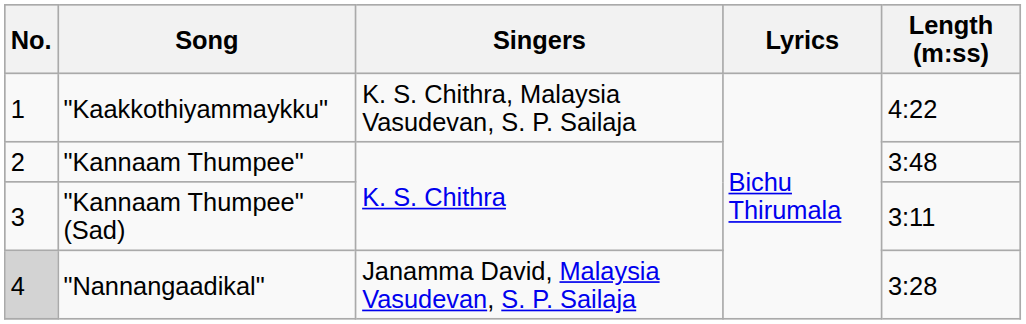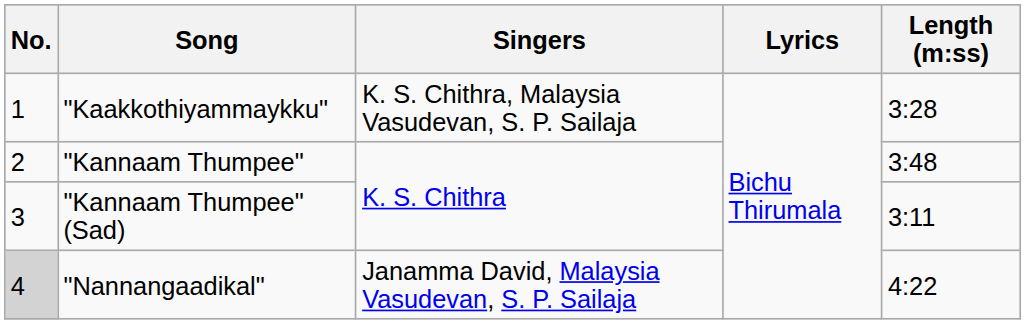"Kaakkothiyammaykku" | Length (m:ss): 4:22 -> 3:28
"Nannangaadikal" | Length (m:ss): 3:28 -> 4:22
